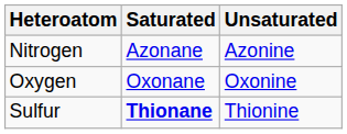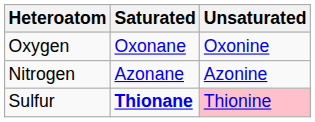rows swapped: Nitrogen <-> Oxygen
Sulfur | Unsaturated: no background -> pink background
